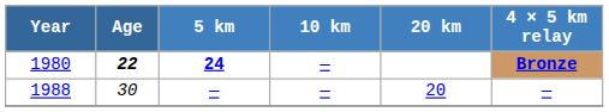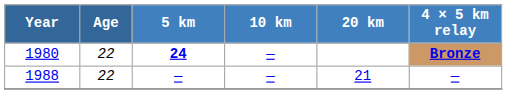1980 | Age: bold -> normal
1988 | Age: 30 -> 22
1988 | 20 km: 20 -> 21
